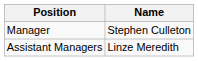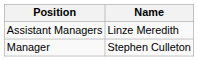rows swapped: Manager <-> Assistant Managers
